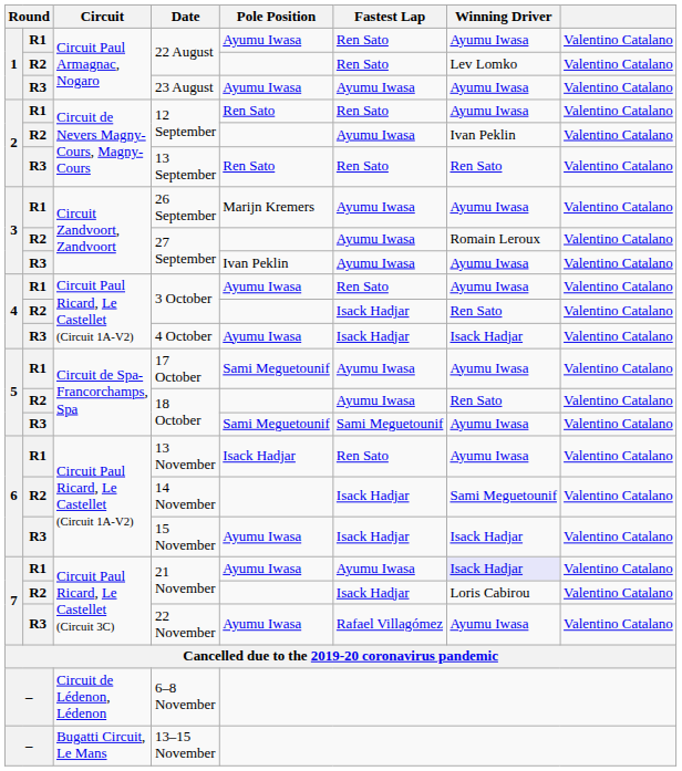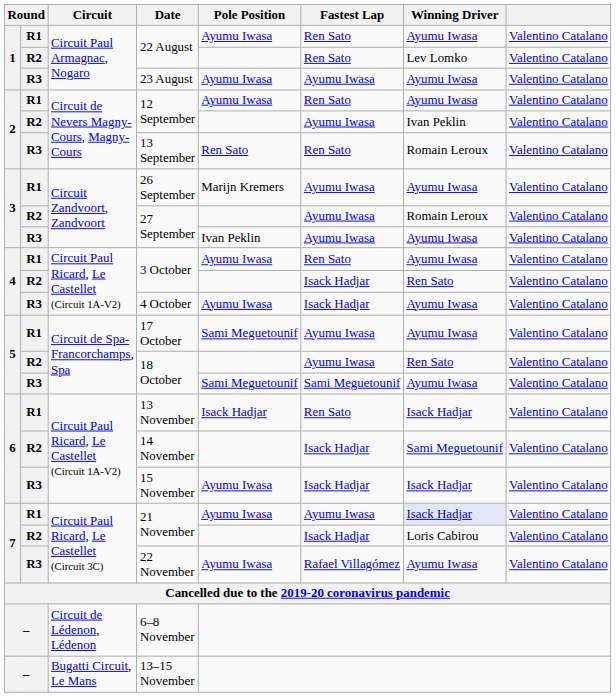R1 / 12 September | Pole Position: Ren Sato -> Ayumu Iwasa
13 September | Winning Driver: Ren Sato -> Romain Leroux
4 October | Winning Driver: Isack Hadjar -> Ayumu Iwasa
13 November | Winning Driver: Ayumu Iwasa -> Isack Hadjar
